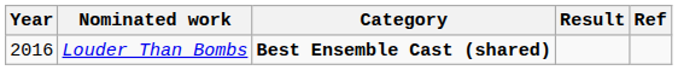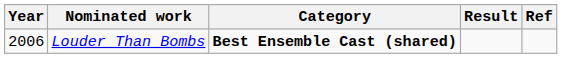Louder Than Bombs | Year: 2016 -> 2006
